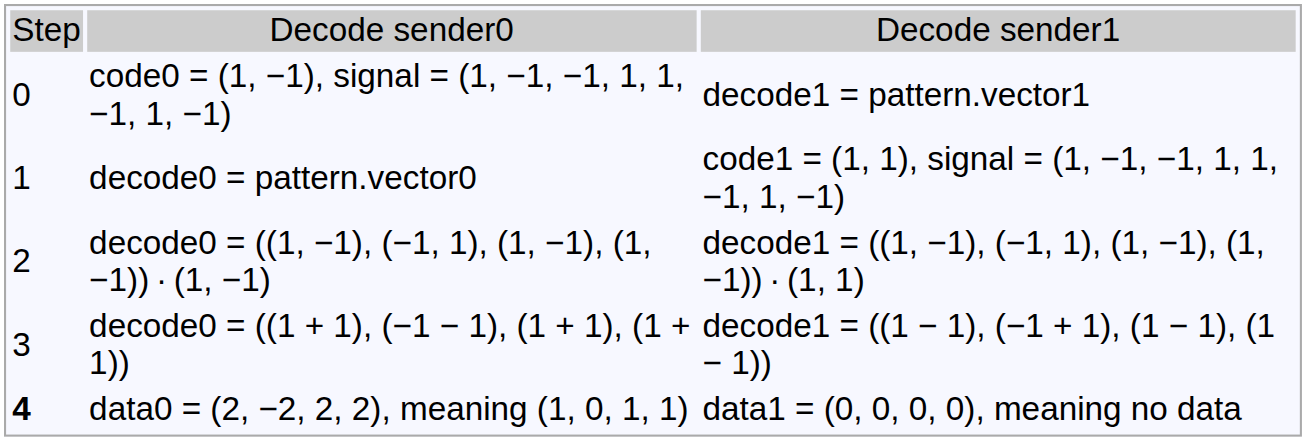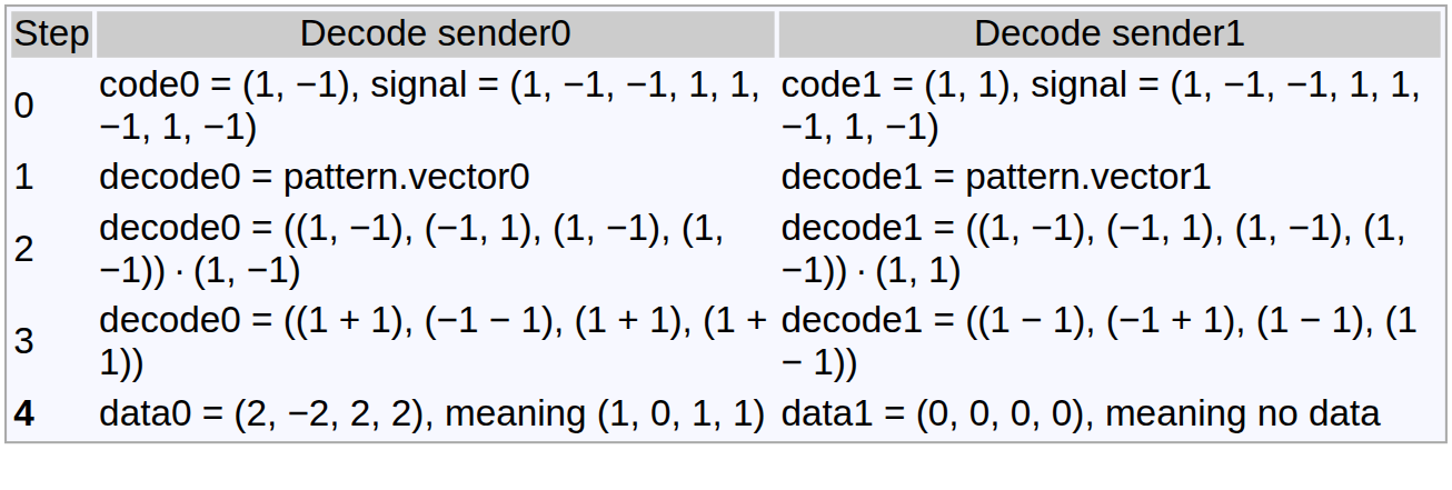code0 = (1, −1), signal = (1, −1, −1, 1, 1, −1, 1, −1) | column 3: decode1 = pattern.vector1 -> code1 = (1, 1), signal = (1, −1, −1, 1, 1, −1, 1, −1)
decode0 = pattern.vector0 | column 3: code1 = (1, 1), signal = (1, −1, −1, 1, 1, −1, 1, −1) -> decode1 = pattern.vector1
